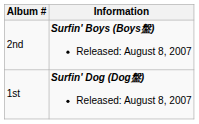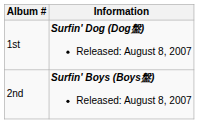rows swapped: 1st <-> 2nd
